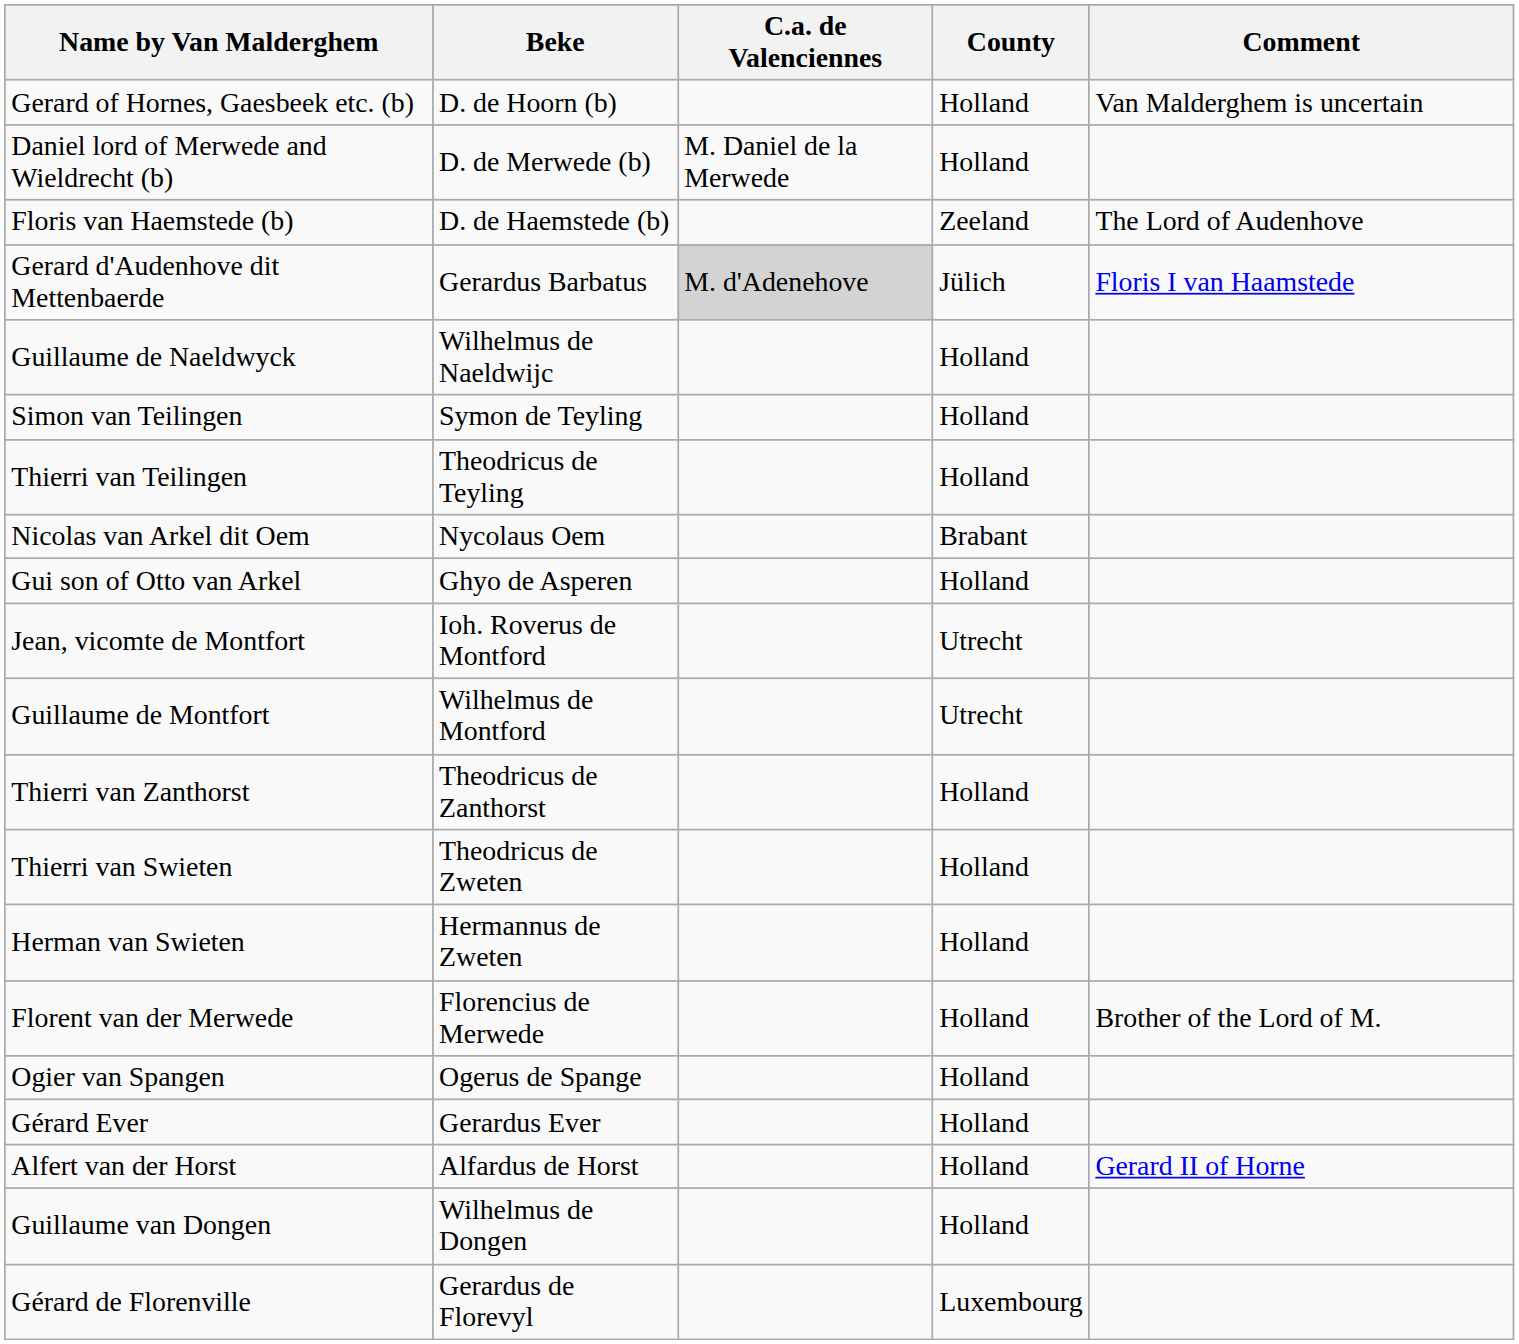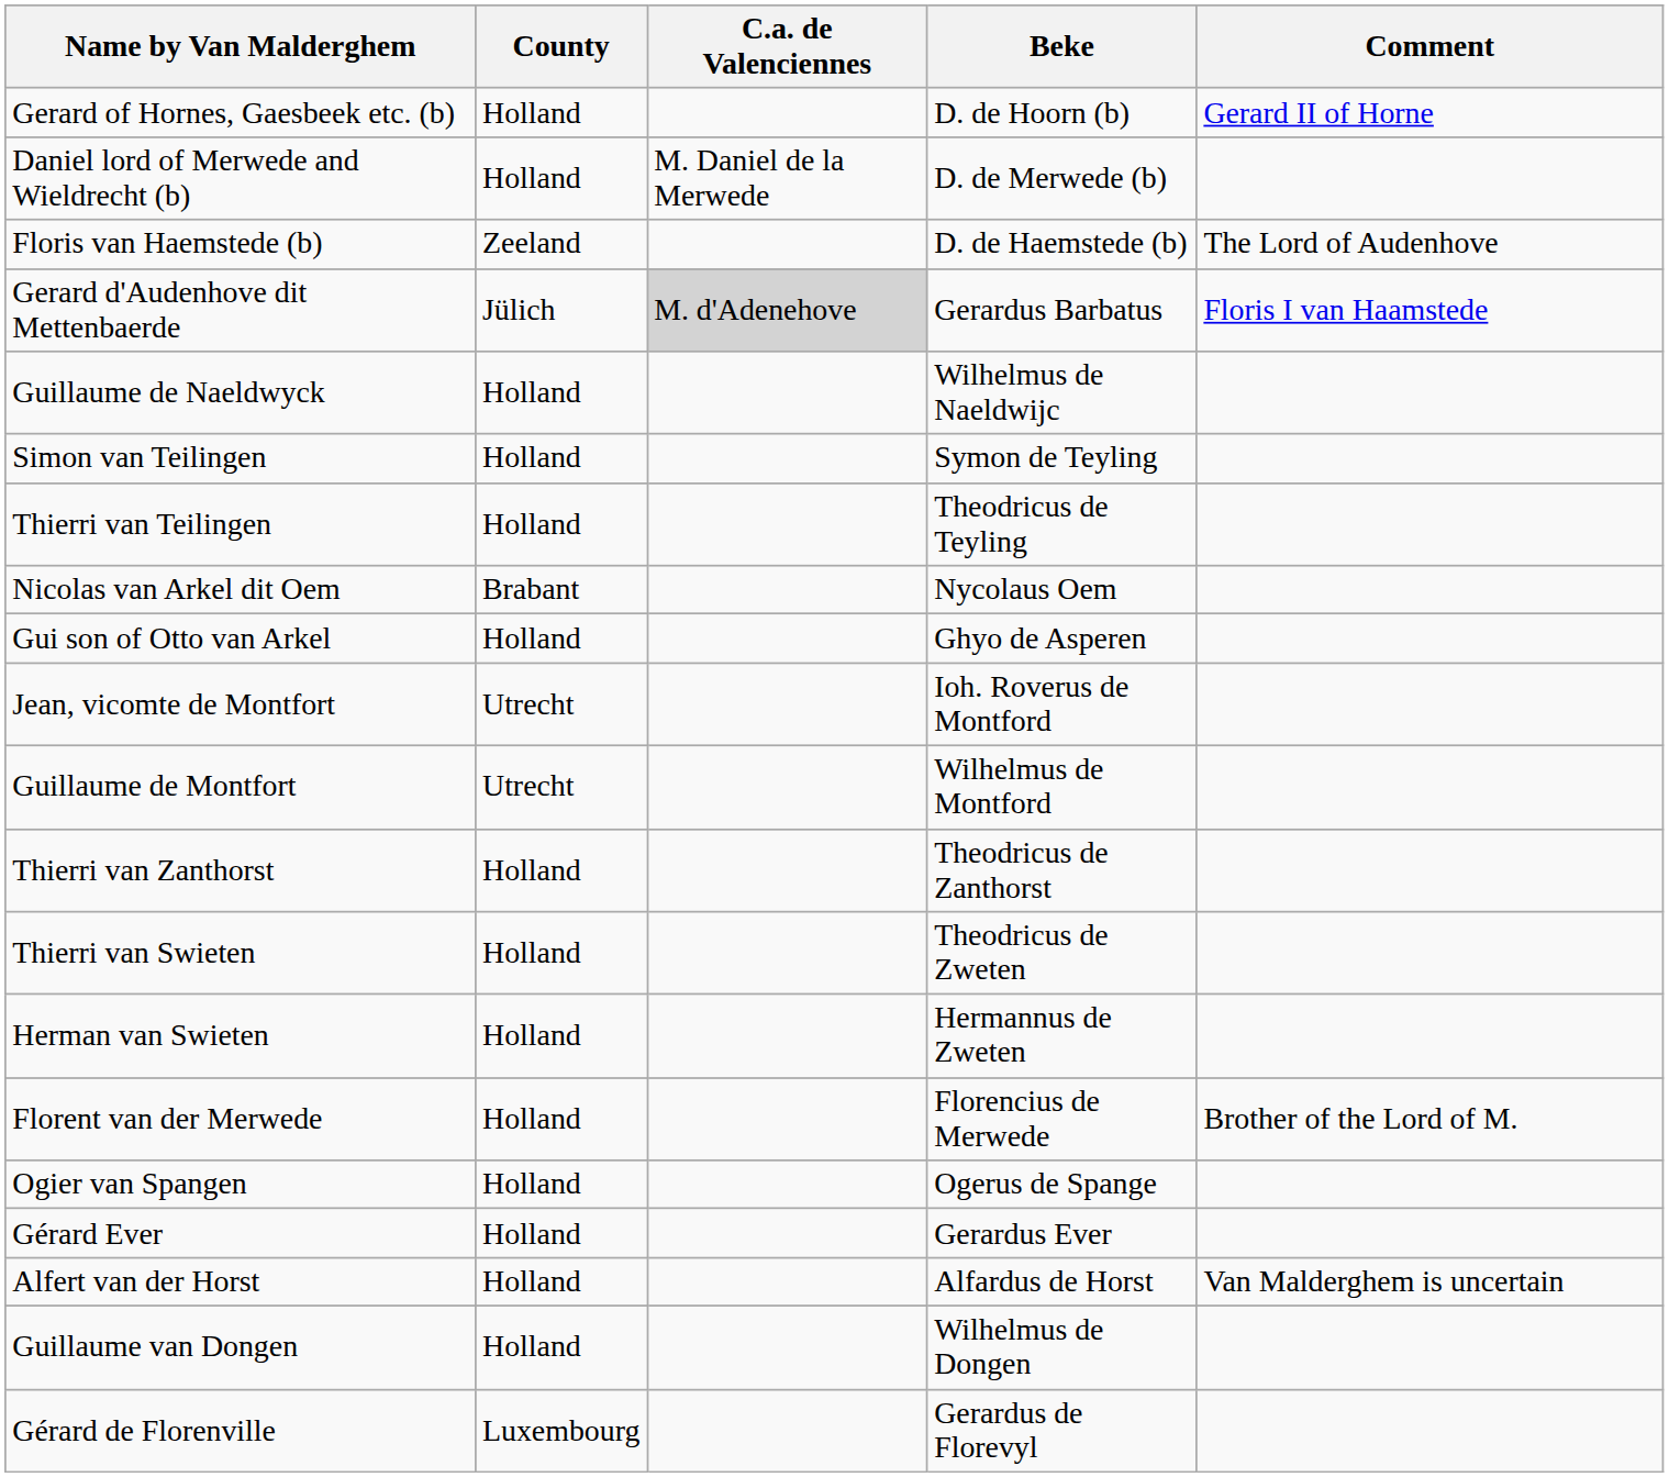columns swapped: County <-> Beke
Gerard of Hornes, Gaesbeek etc. (b) | Comment: Van Malderghem is uncertain -> Gerard II of Horne
Alfert van der Horst | Comment: Gerard II of Horne -> Van Malderghem is uncertain
